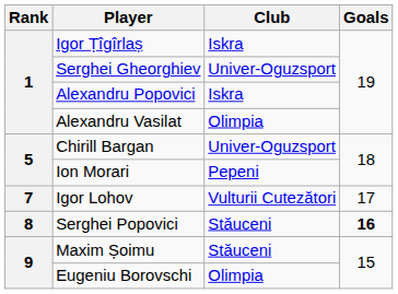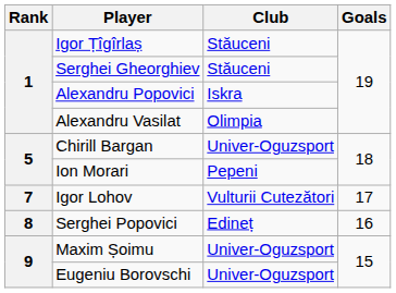Igor Țîgîrlaș | Club: Iskra -> Stăuceni
Serghei Gheorghiev | Club: Univer-Oguzsport -> Stăuceni
Serghei Popovici | Club: Stăuceni -> Edineț
Serghei Popovici | Goals: bold -> normal
Maxim Șoimu | Club: Stăuceni -> Univer-Oguzsport
Eugeniu Borovschi | Club: Olimpia -> Univer-Oguzsport
